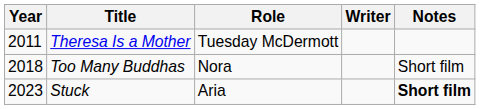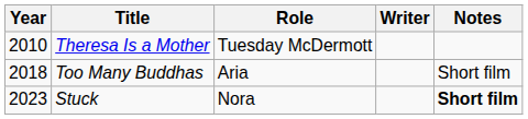Theresa Is a Mother | Year: 2011 -> 2010
Too Many Buddhas | Role: Nora -> Aria
Stuck | Role: Aria -> Nora
